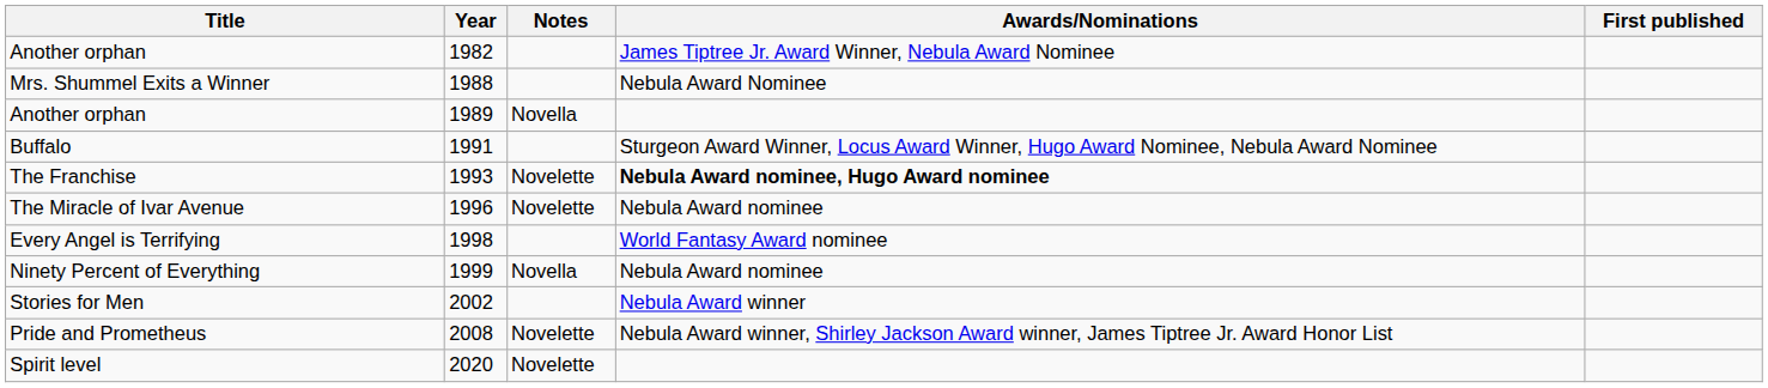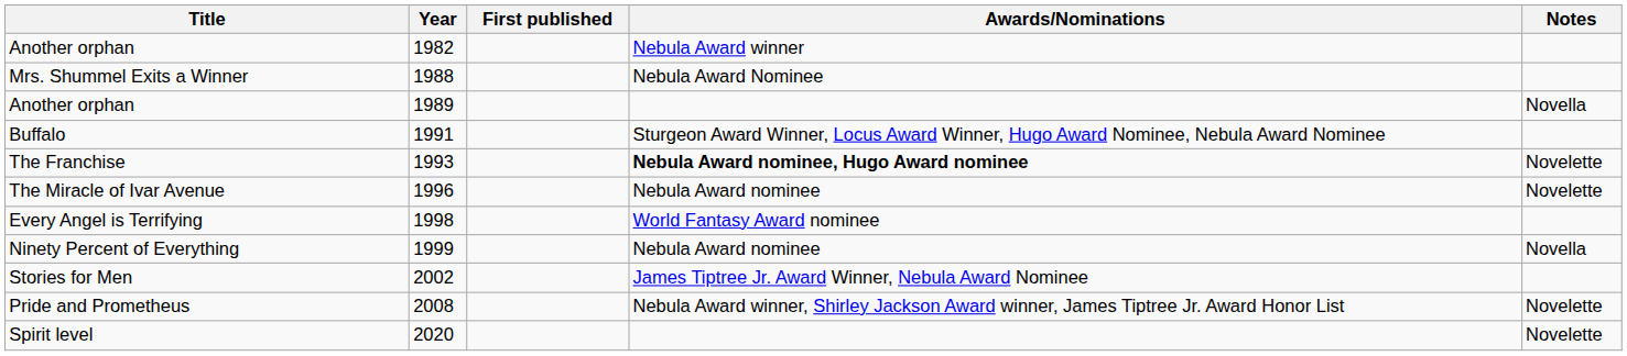columns swapped: First published <-> Notes
Another orphan / 1982 | Awards/Nominations: James Tiptree Jr. Award Winner, Nebula Award Nominee -> Nebula Award winner
Stories for Men | Awards/Nominations: Nebula Award winner -> James Tiptree Jr. Award Winner, Nebula Award Nominee
